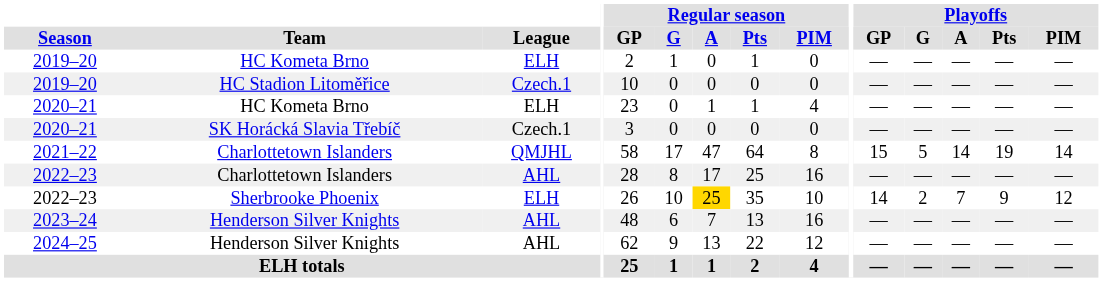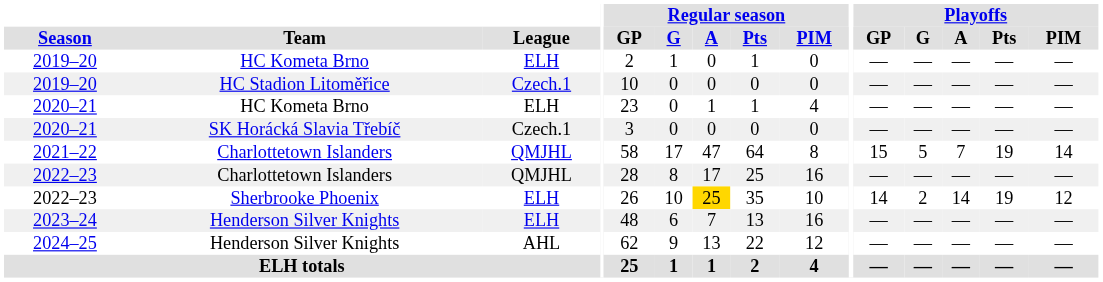2021–22 | Playoffs / A: 14 -> 7
2022–23 / Charlottetown Islanders | League: AHL -> QMJHL
2022–23 / Sherbrooke Phoenix | Playoffs / A: 7 -> 14
2022–23 / Sherbrooke Phoenix | Playoffs / Pts: 9 -> 19
2023–24 | League: AHL -> ELH
